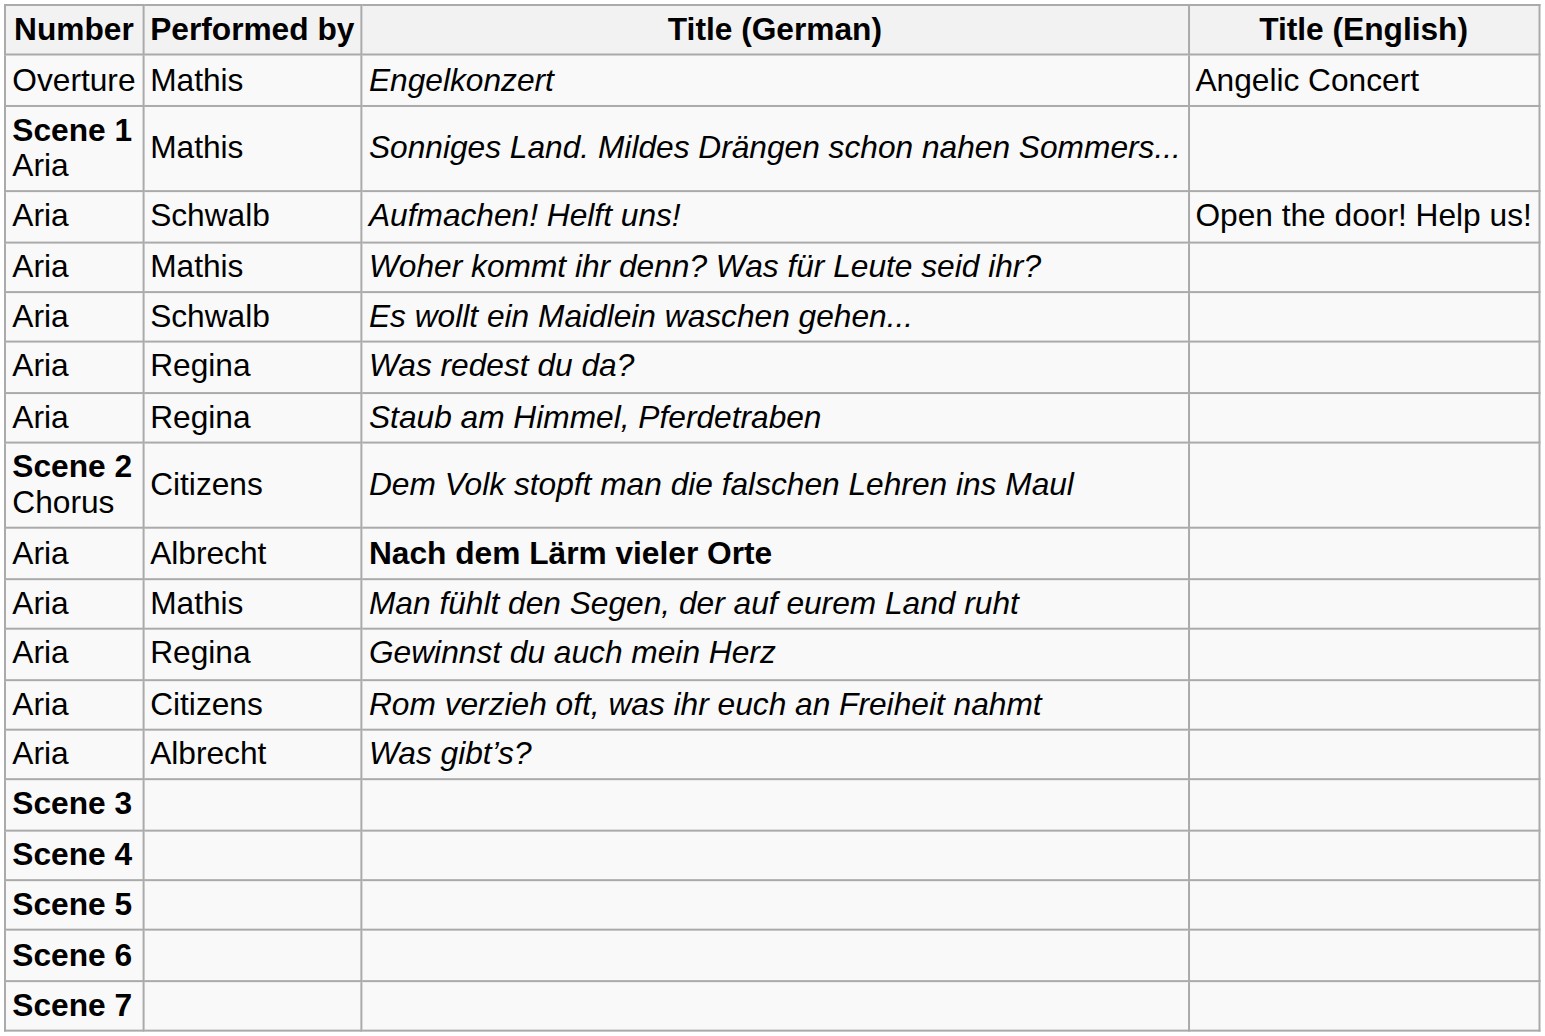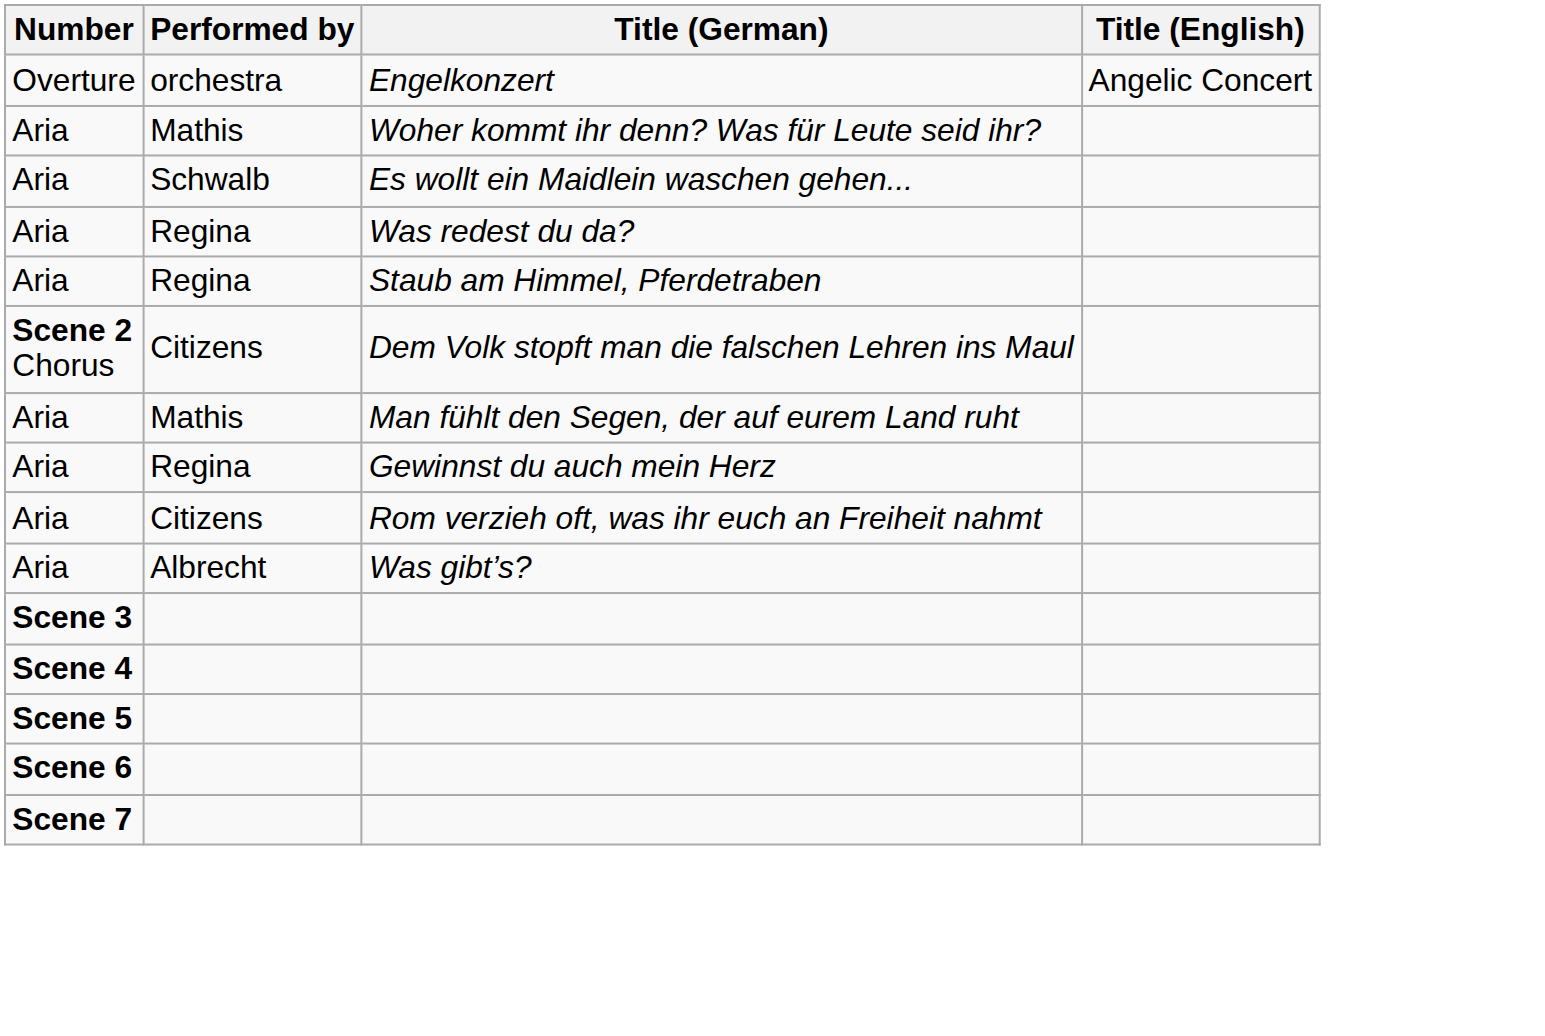Engelkonzert | Performed by: Mathis -> orchestra
- row: Scene 1 Aria | Mathis | Sonniges Land. Mildes Drängen schon nahen Sommers...
- row: Aria | Schwalb | Aufmachen! Helft uns! | Open the door! Help us!
- row: Aria | Albrecht | Nach dem Lärm vieler Orte
